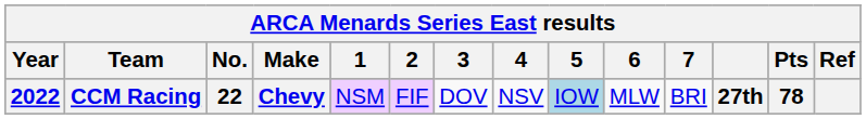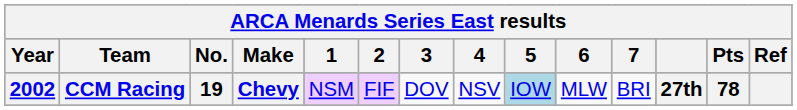CCM Racing | Year: 2022 -> 2002
CCM Racing | No.: 22 -> 19
